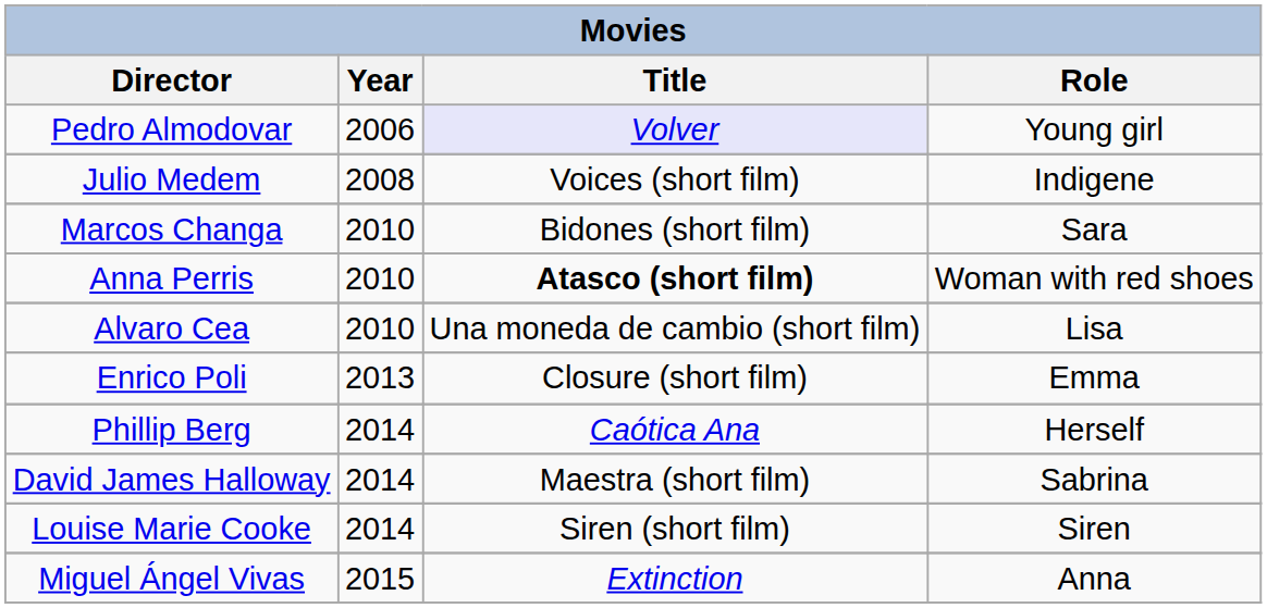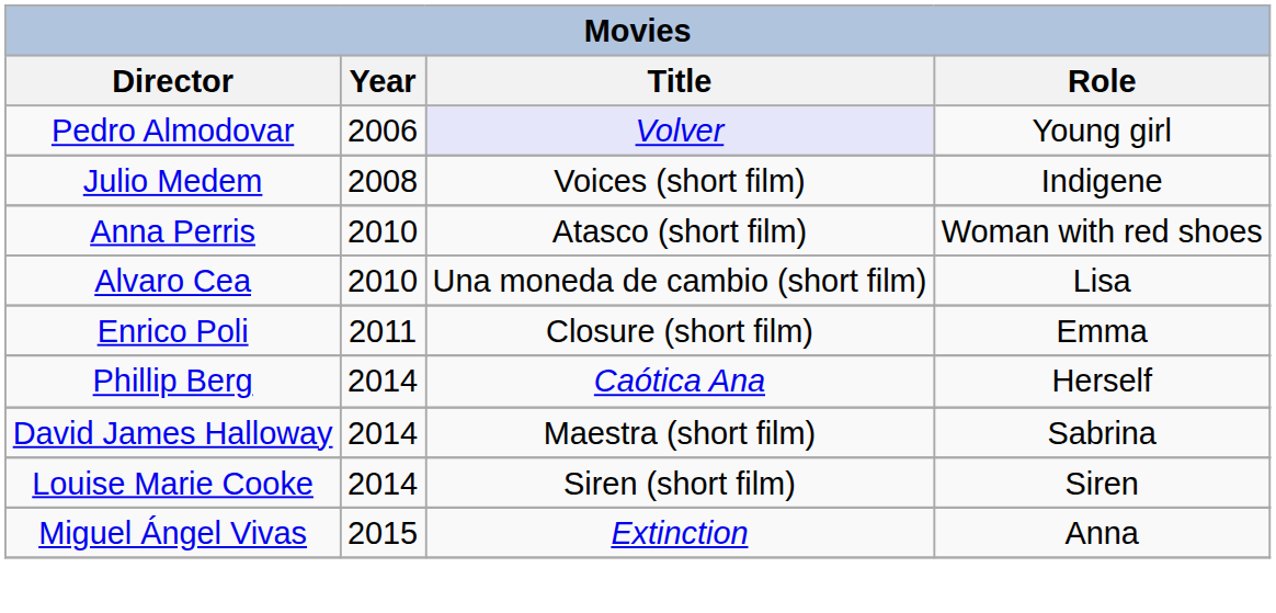- row: Marcos Changa | 2010 | Bidones (short film) | Sara
Anna Perris | Title: bold -> normal
Enrico Poli | Year: 2013 -> 2011
